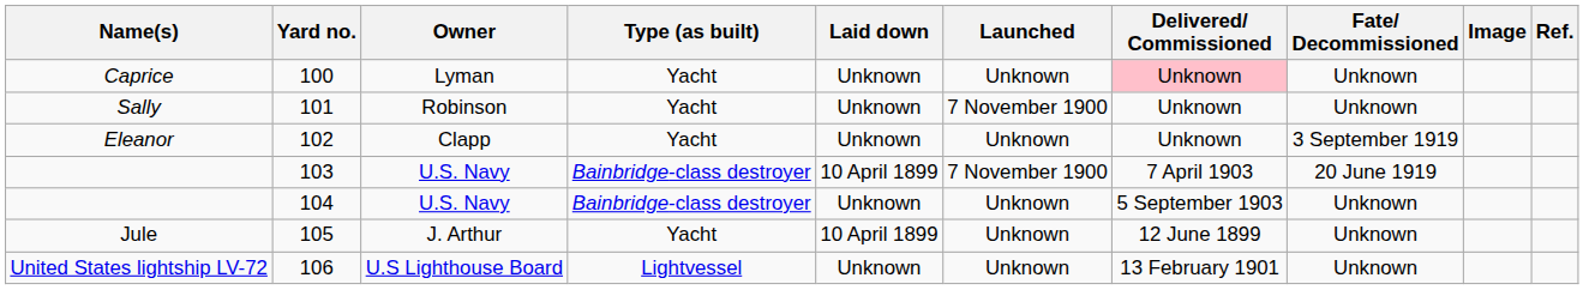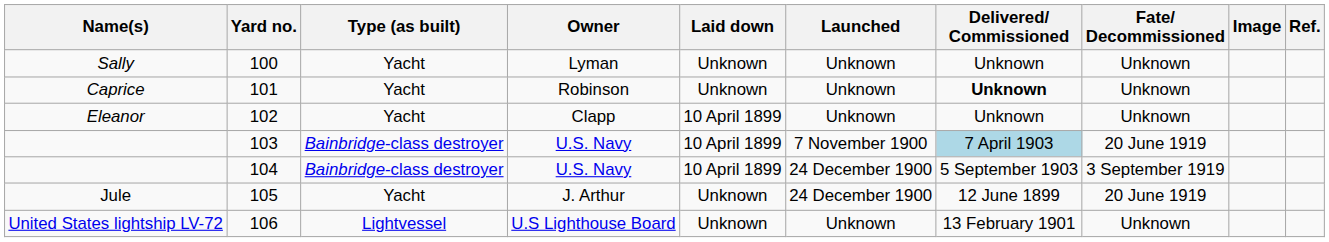columns swapped: Type (as built) <-> Owner
100 | Name(s): Caprice -> Sally
100 | Delivered/ Commissioned: pink background -> no background
101 | Name(s): Sally -> Caprice
101 | Launched: 7 November 1900 -> Unknown
101 | Delivered/ Commissioned: normal -> bold
102 | Laid down: Unknown -> 10 April 1899
102 | Fate/ Decommissioned: 3 September 1919 -> Unknown
103 | Delivered/ Commissioned: no background -> lightblue background
104 | Laid down: Unknown -> 10 April 1899
104 | Launched: Unknown -> 24 December 1900
104 | Fate/ Decommissioned: Unknown -> 3 September 1919
105 | Laid down: 10 April 1899 -> Unknown
105 | Launched: Unknown -> 24 December 1900
105 | Fate/ Decommissioned: Unknown -> 20 June 1919
